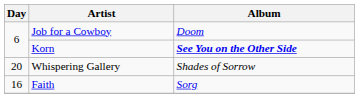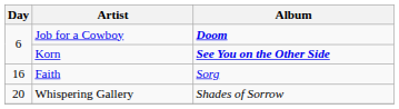Job for a Cowboy | Album: normal -> bold
rows swapped: Faith <-> Whispering Gallery
